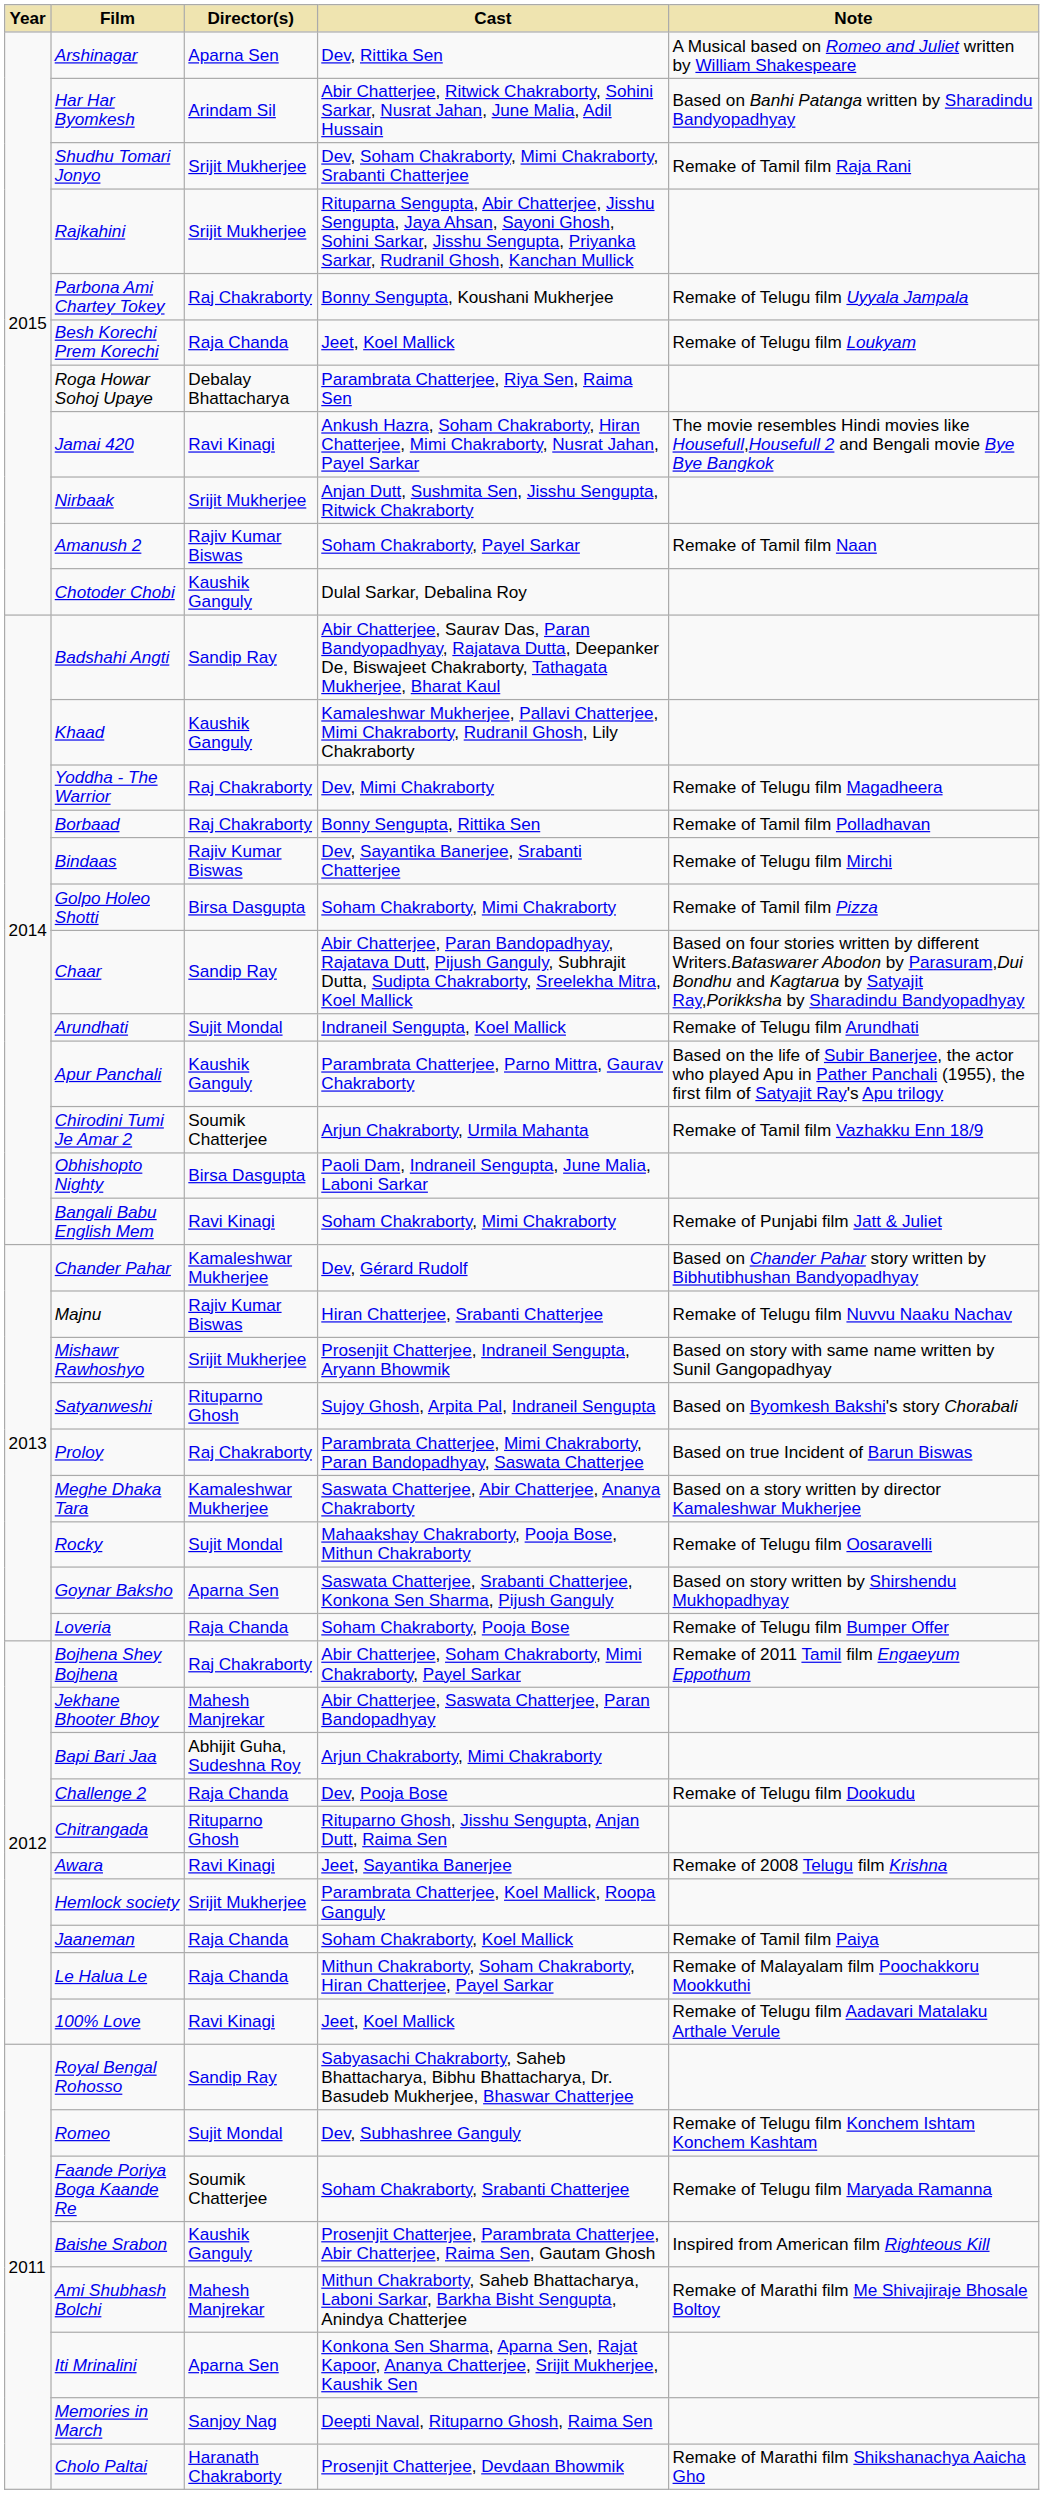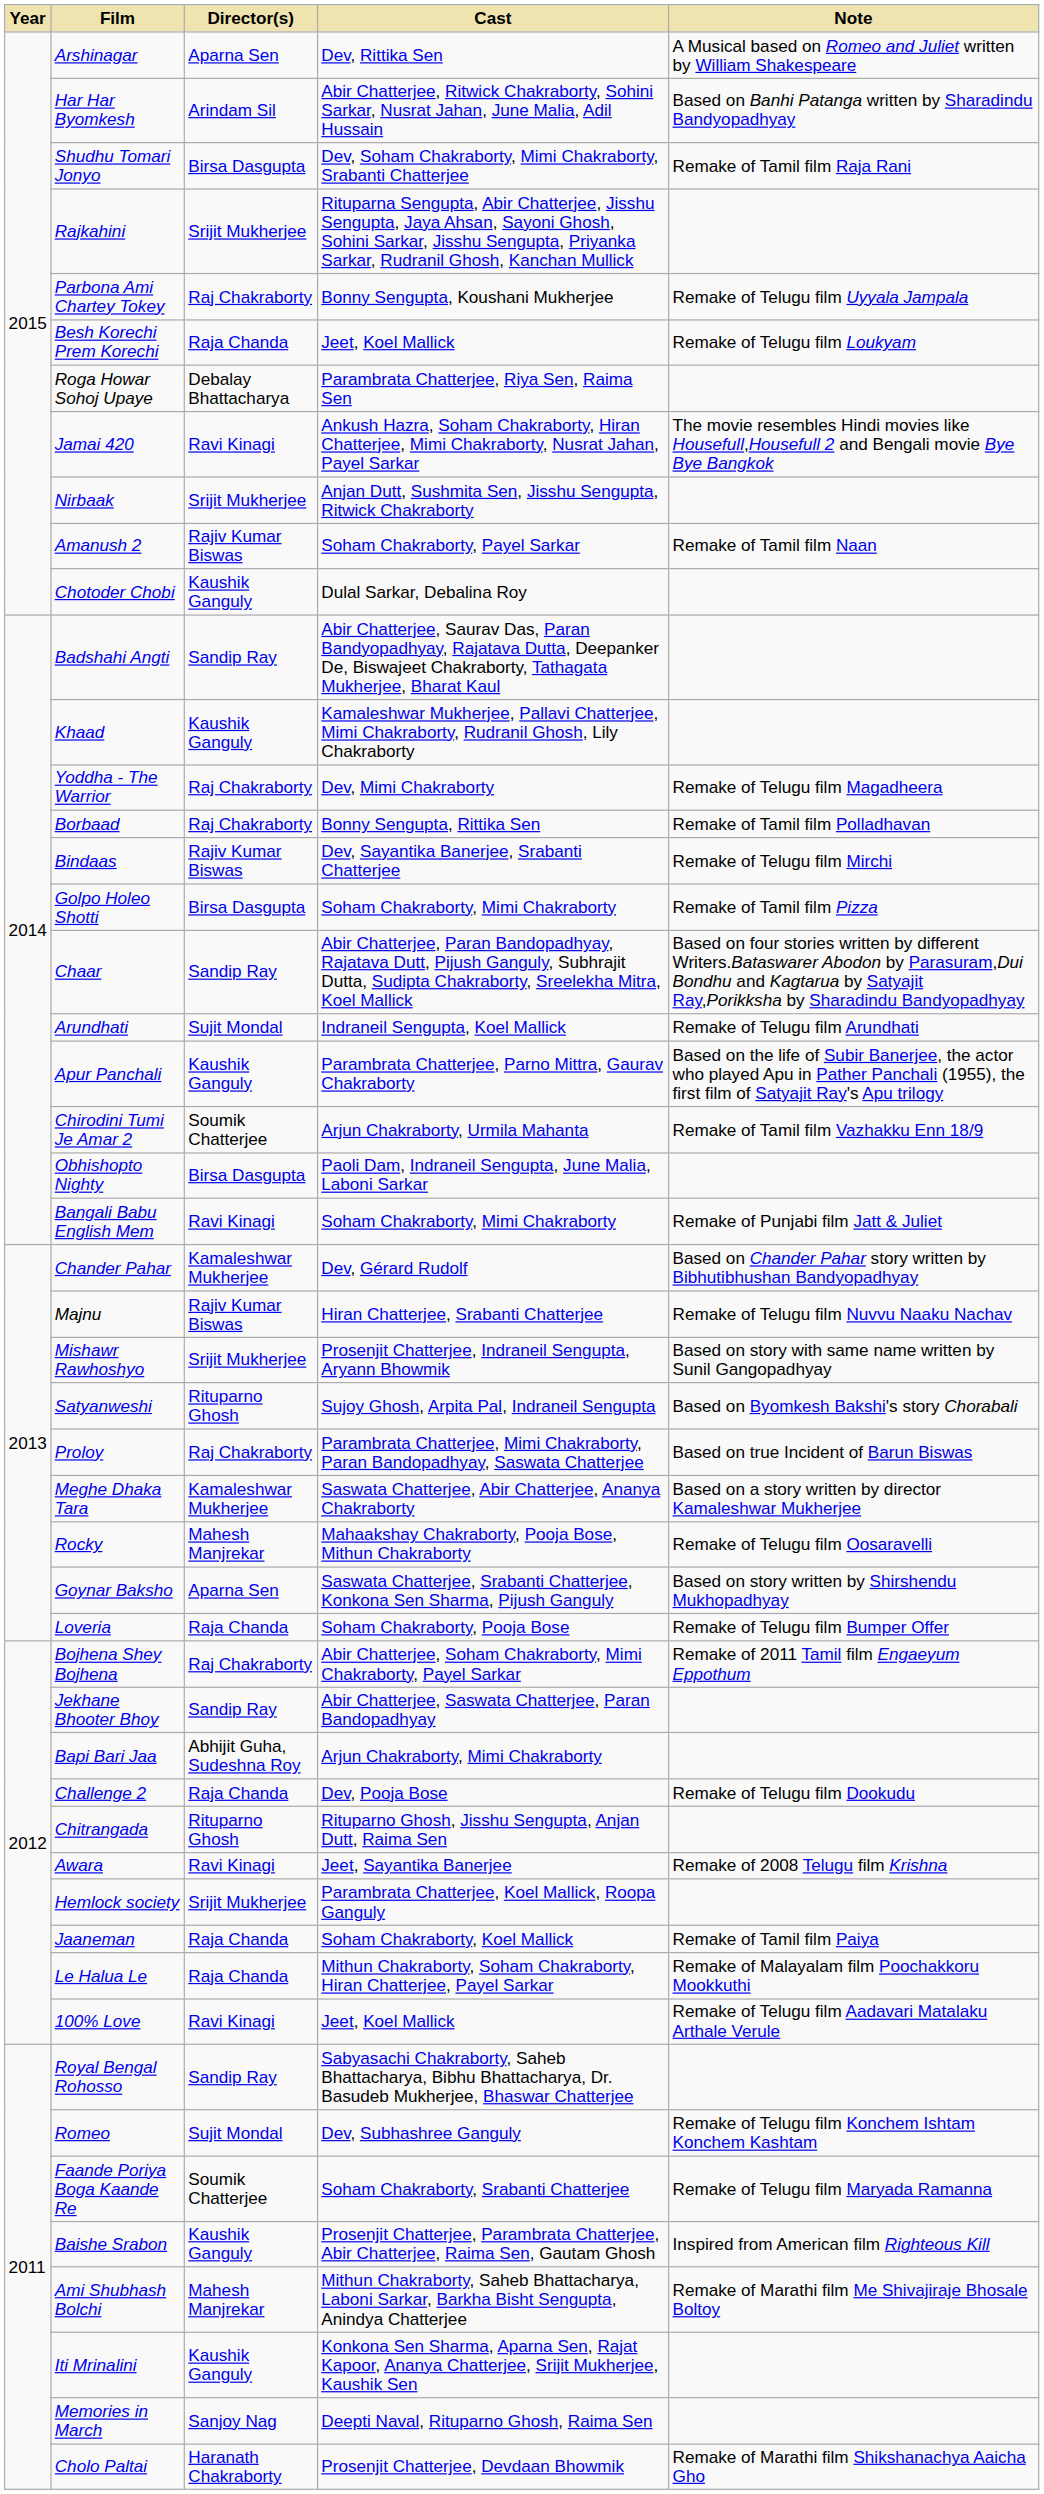Shudhu Tomari Jonyo | Director(s): Srijit Mukherjee -> Birsa Dasgupta
Rocky | Director(s): Sujit Mondal -> Mahesh Manjrekar
Jekhane Bhooter Bhoy | Director(s): Mahesh Manjrekar -> Sandip Ray
Iti Mrinalini | Director(s): Aparna Sen -> Kaushik Ganguly
